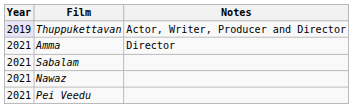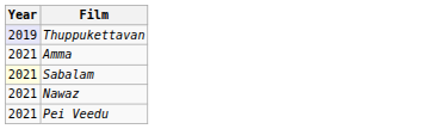- column: Notes | Actor, Writer, Producer and Director | Director
Sabalam | Year: no background -> lightyellow background
